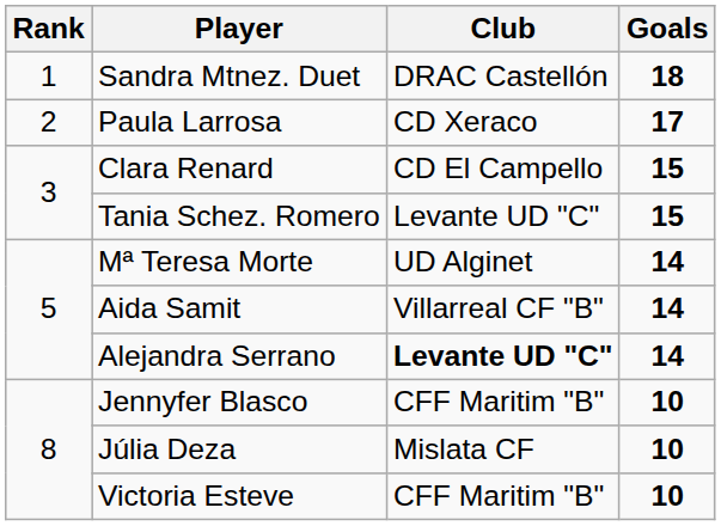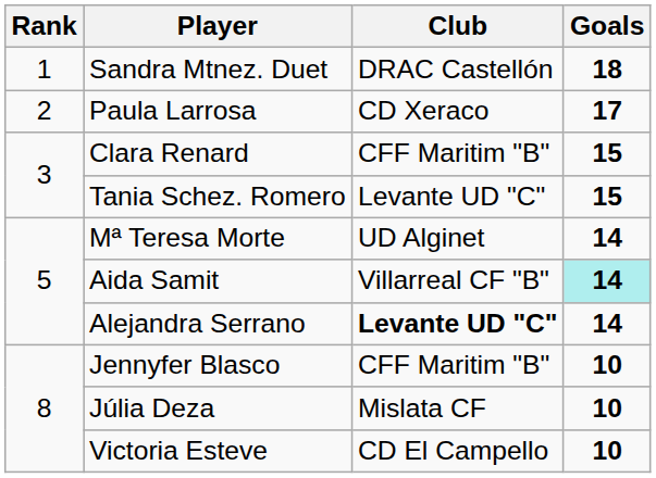Clara Renard | Club: CD El Campello -> CFF Maritim "B"
Aida Samit | Goals: no background -> paleturquoise background
Victoria Esteve | Club: CFF Maritim "B" -> CD El Campello
